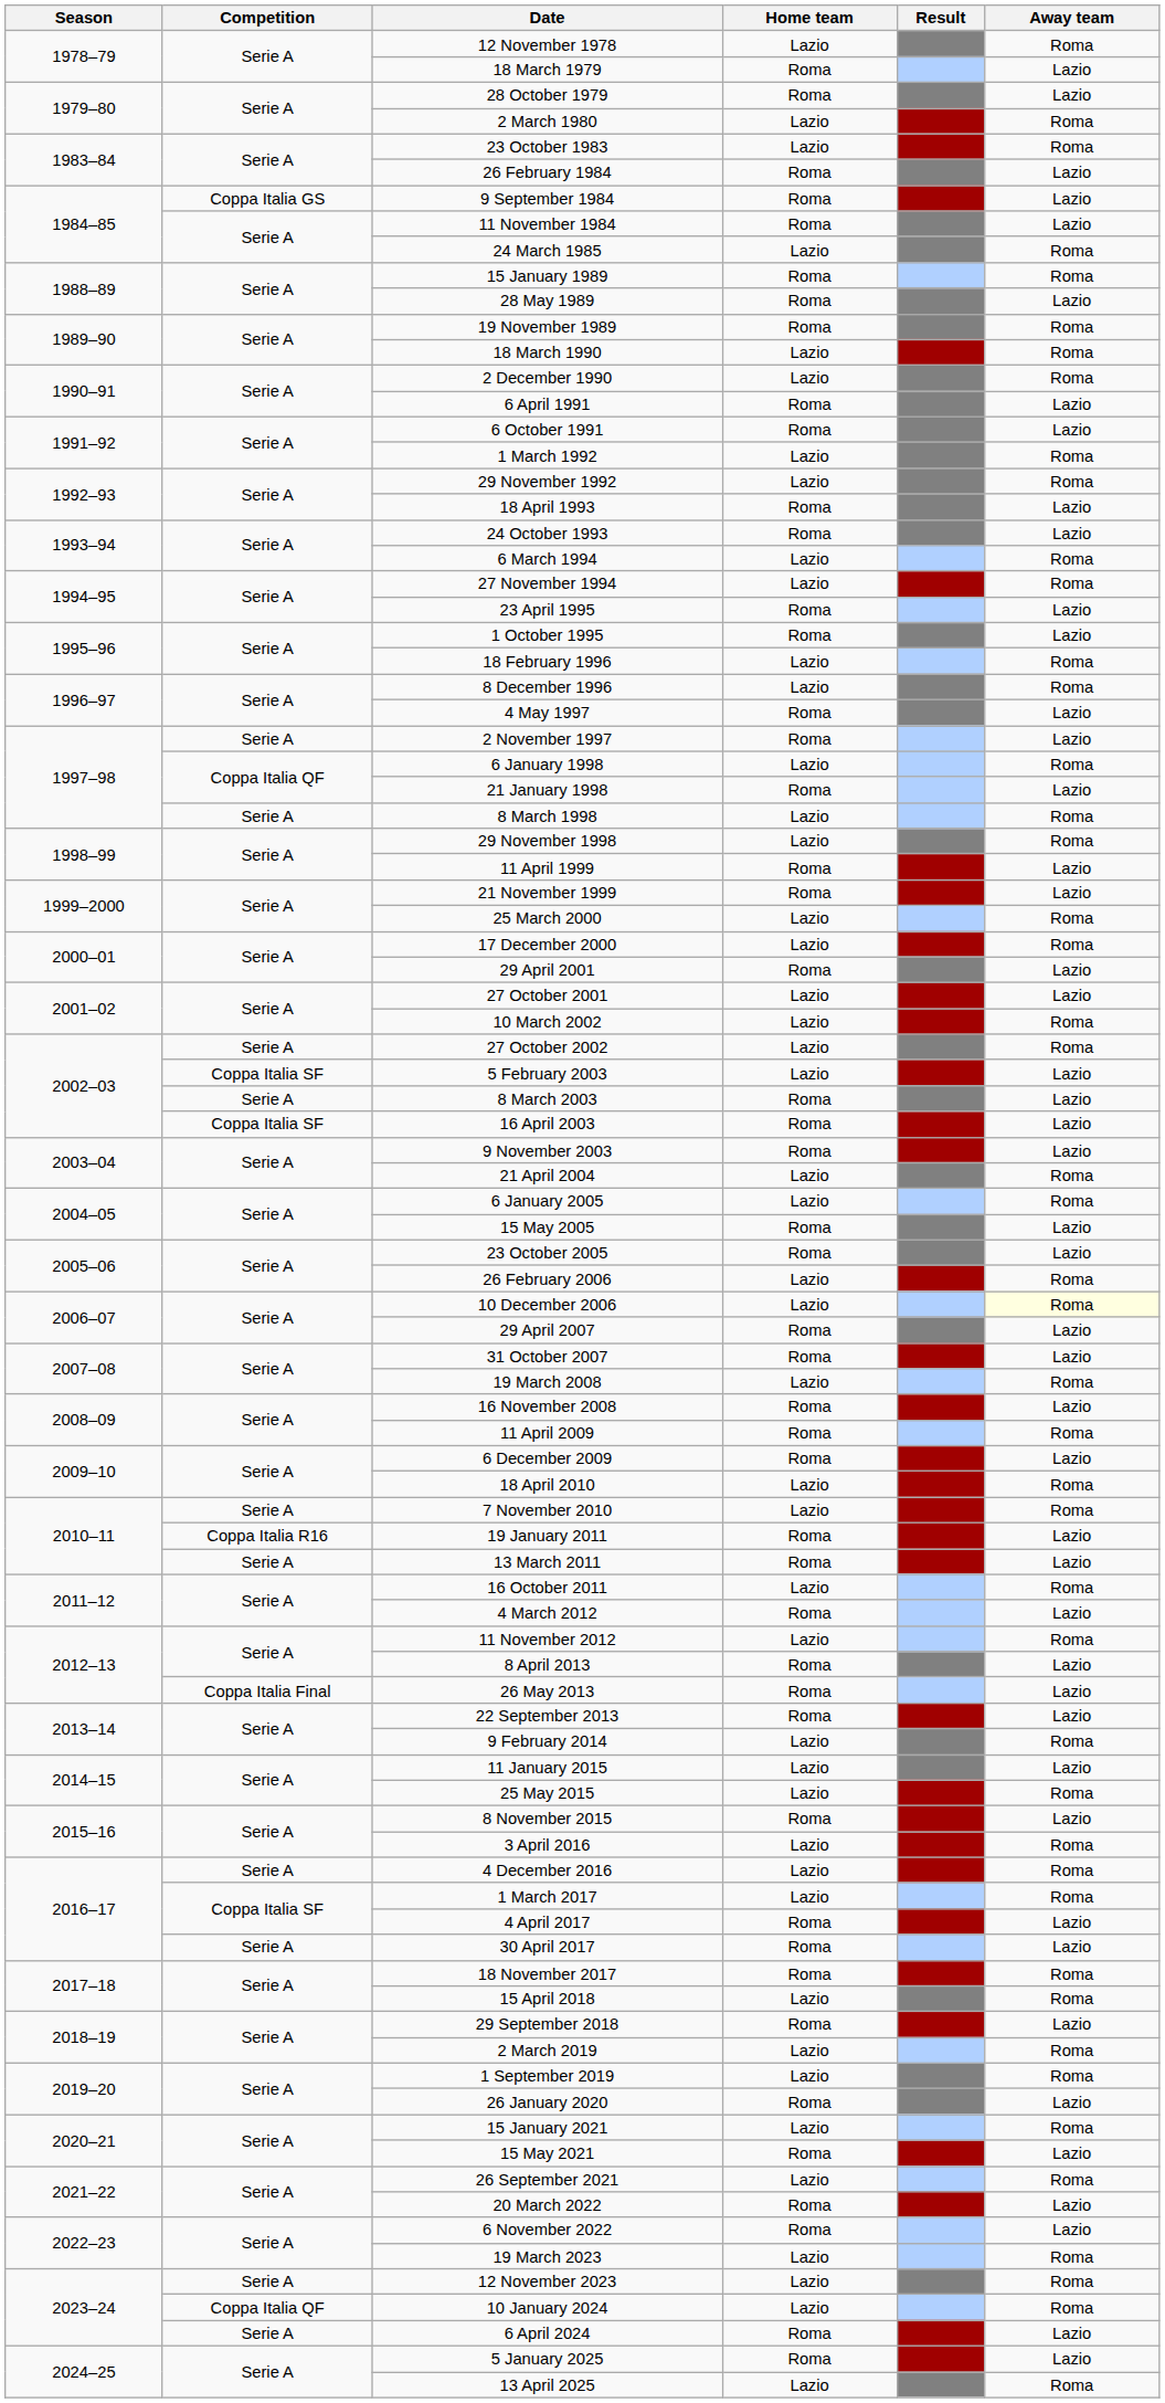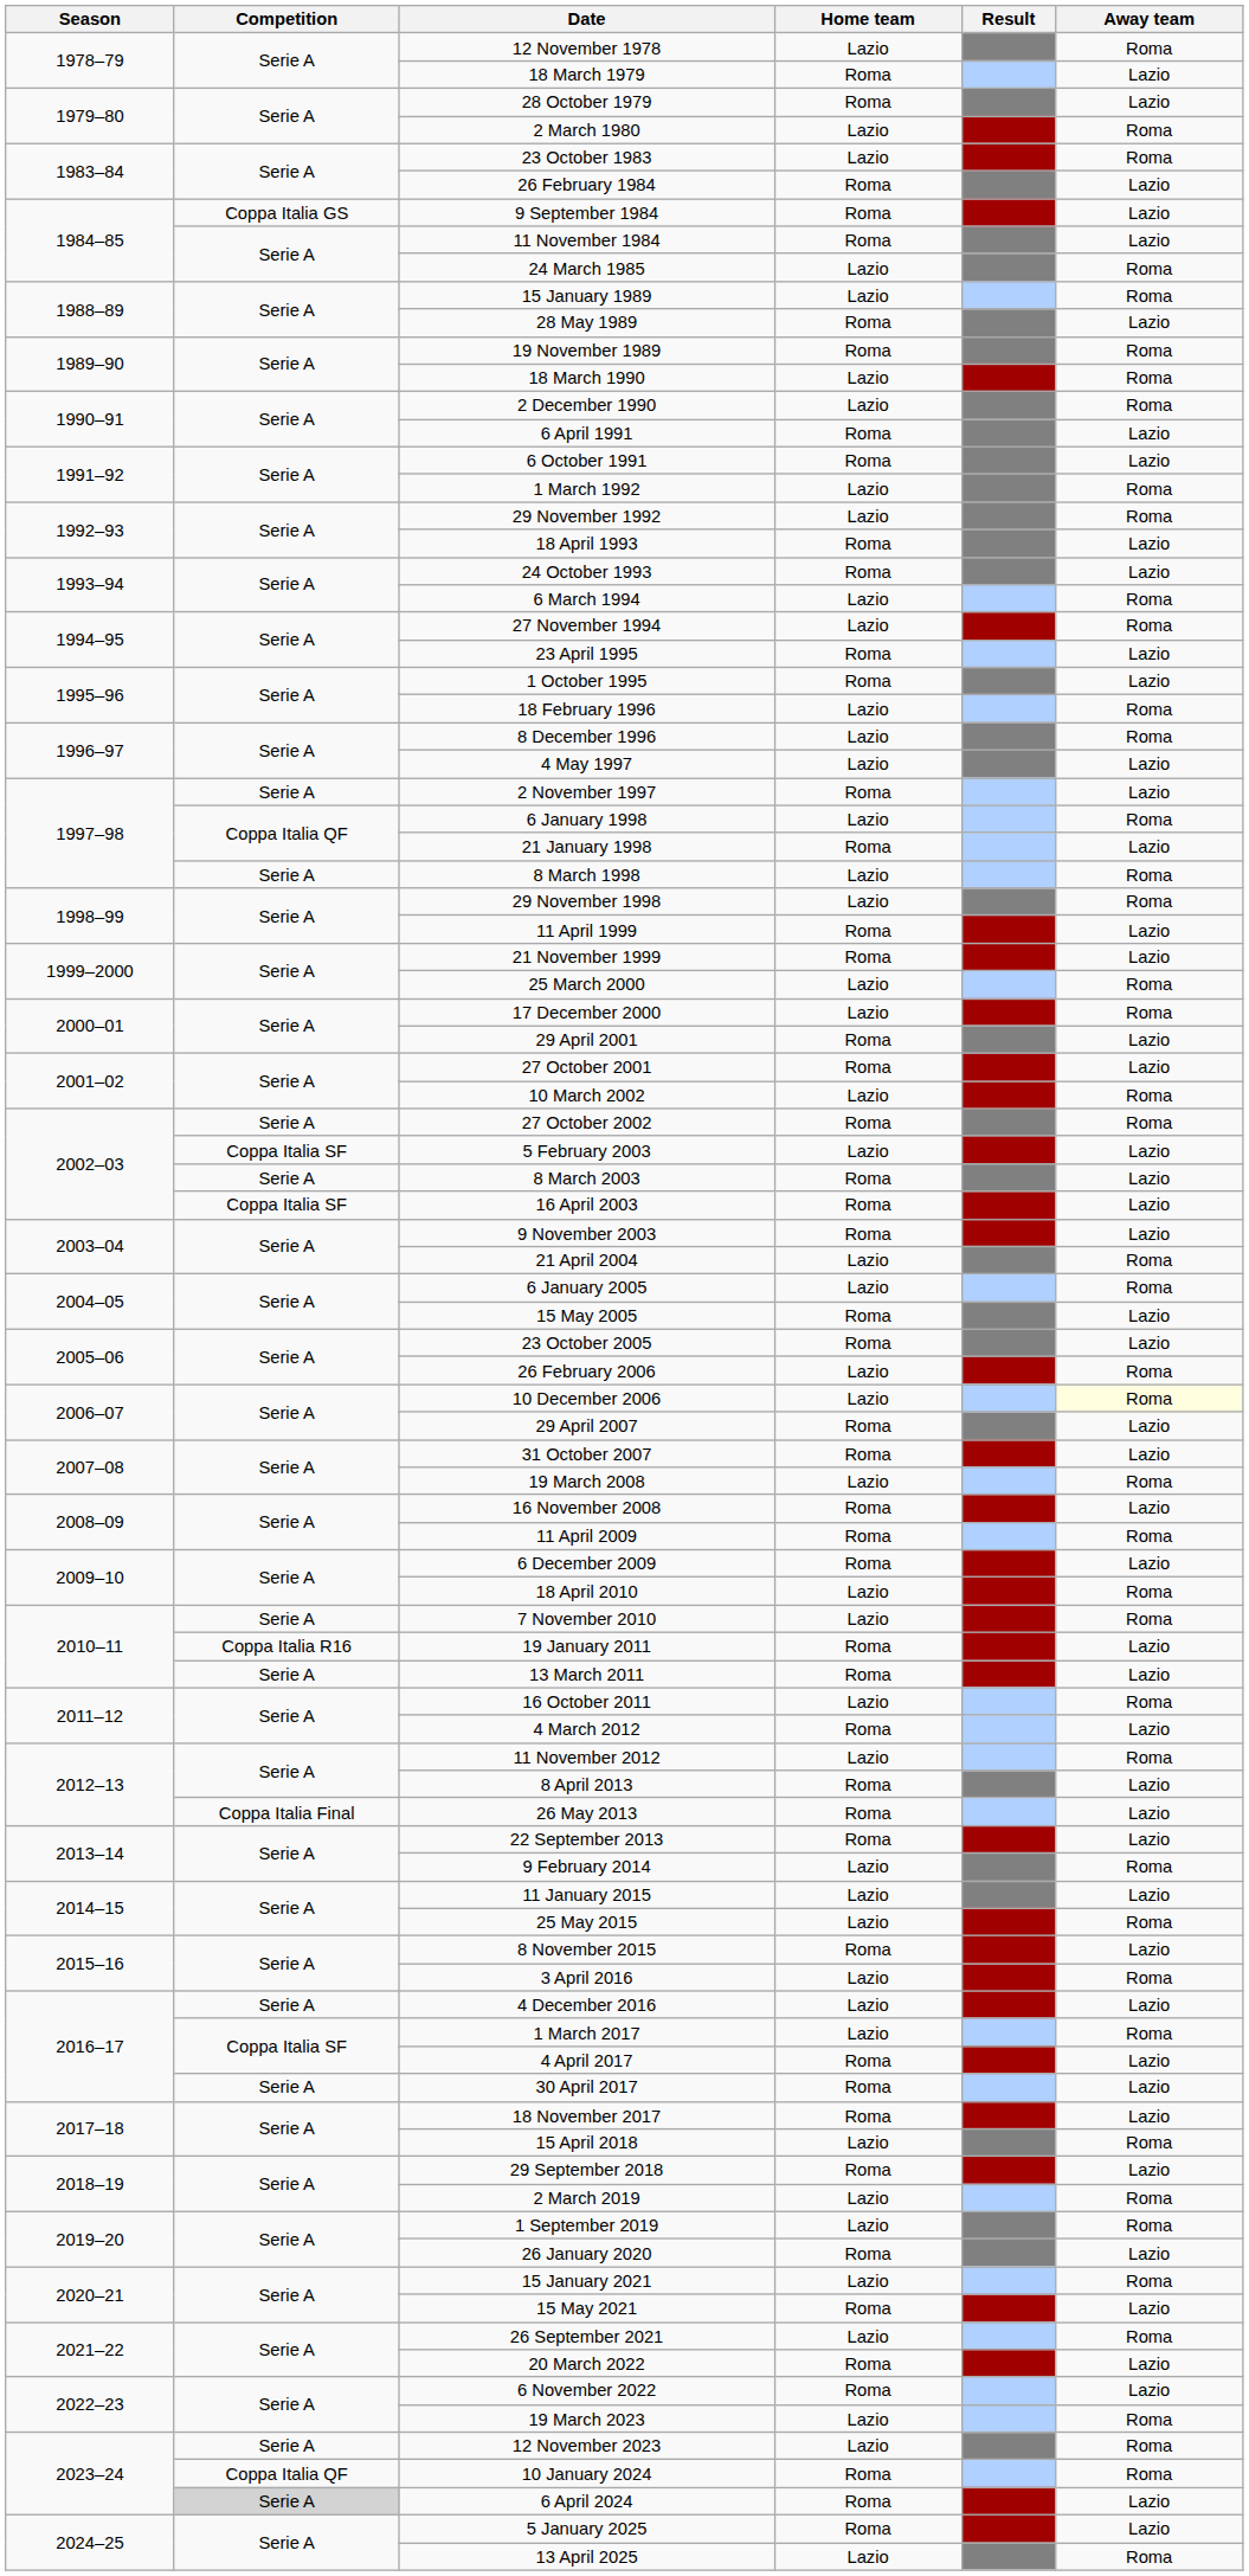15 January 1989 | Home team: Roma -> Lazio
4 May 1997 | Home team: Roma -> Lazio
27 October 2001 | Home team: Lazio -> Roma
27 October 2002 | Home team: Lazio -> Roma
4 December 2016 | Away team: Roma -> Lazio
18 November 2017 | Away team: Roma -> Lazio
10 January 2024 | Home team: Lazio -> Roma
6 April 2024 | Competition: no background -> lightgrey background
